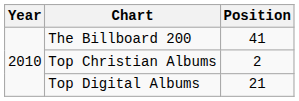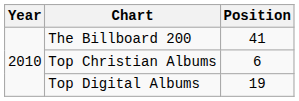Top Christian Albums | Position: 2 -> 6
Top Digital Albums | Position: 21 -> 19
